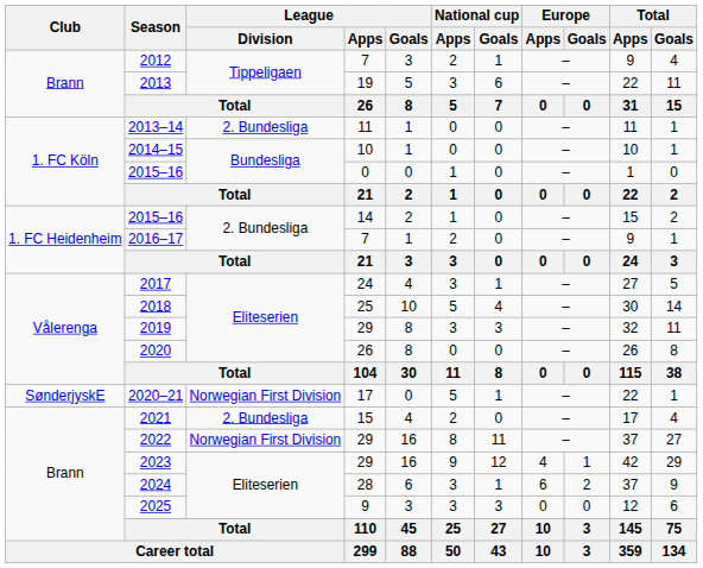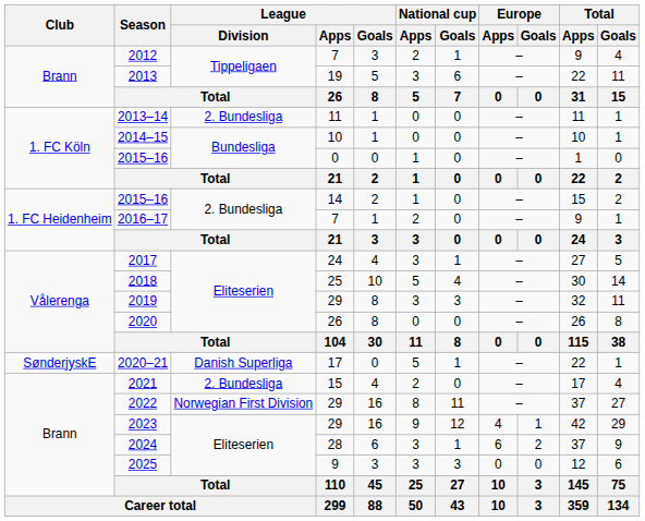2020–21 | League / Division: Norwegian First Division -> Danish Superliga
